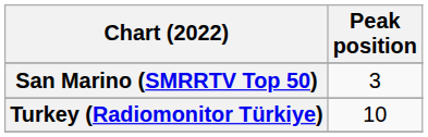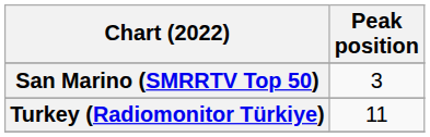Turkey (Radiomonitor Türkiye) | Peak position: 10 -> 11
